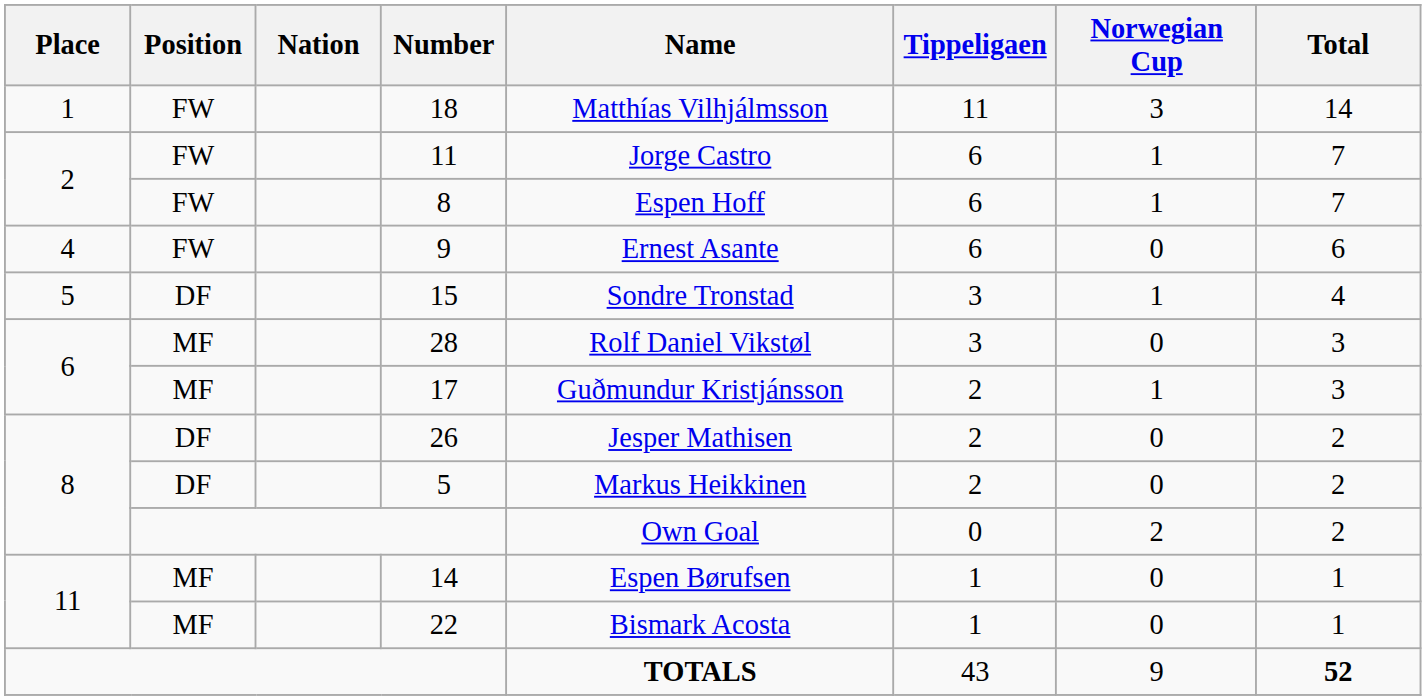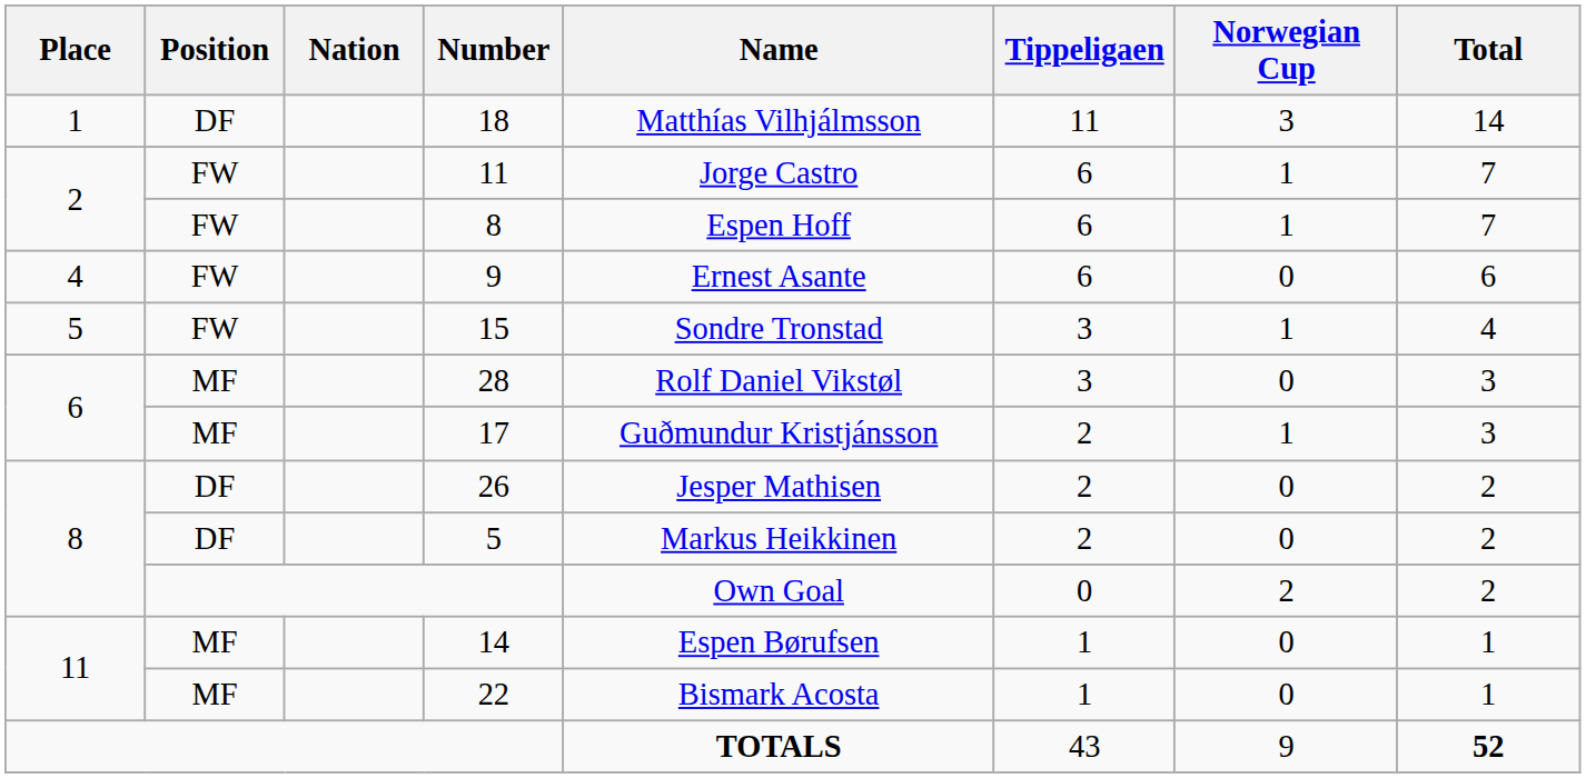18 | Position: FW -> DF
15 | Position: DF -> FW
